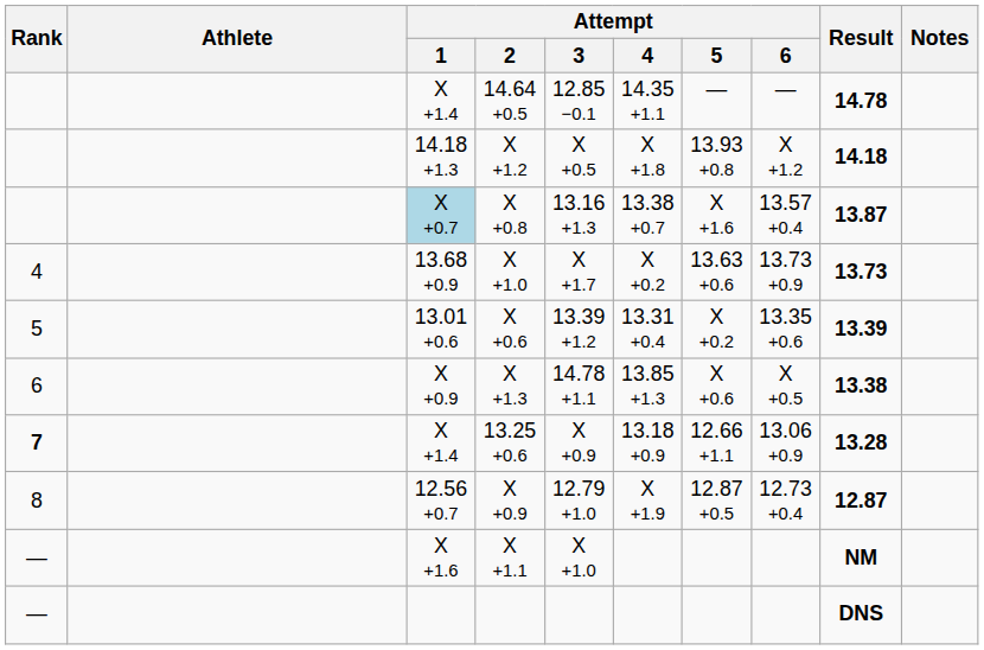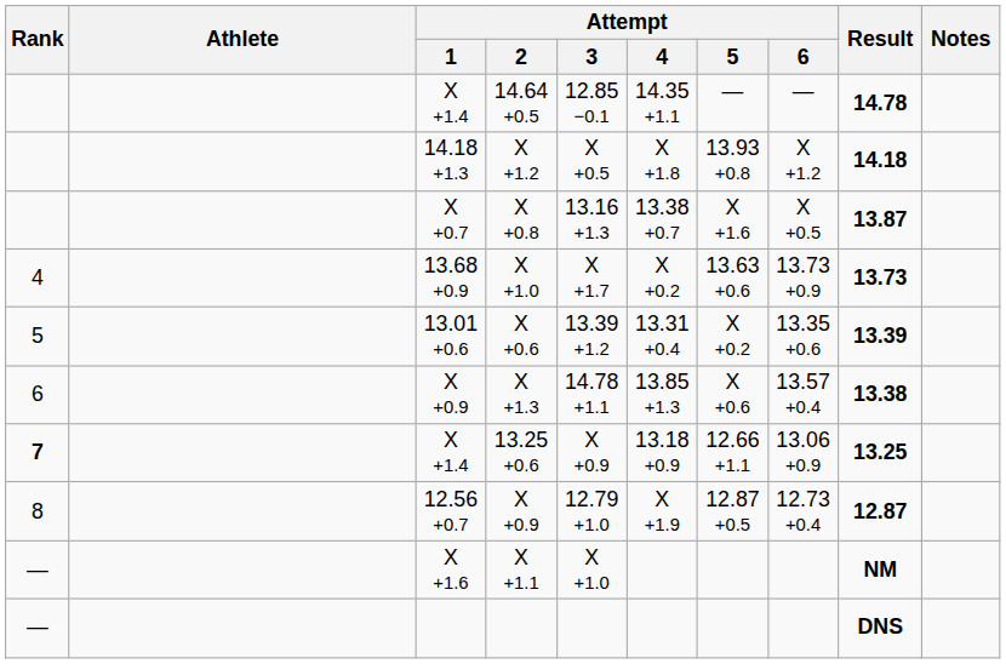X +0.8 | Attempt / 1: lightblue background -> no background
X +0.8 | Attempt / 6: 13.57 +0.4 -> X +0.5
X +1.3 | Attempt / 6: X +0.5 -> 13.57 +0.4
13.25 +0.6 | Result: 13.28 -> 13.25
